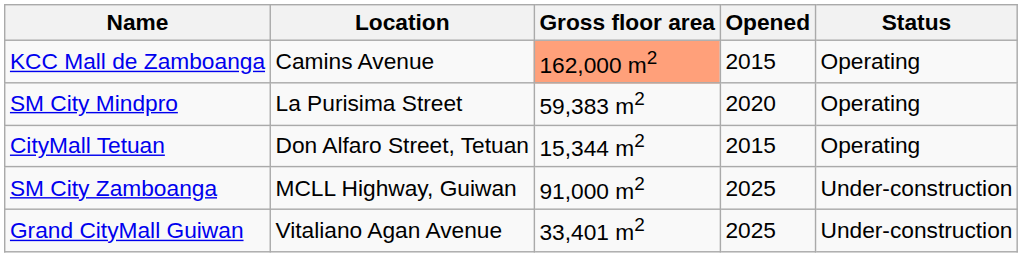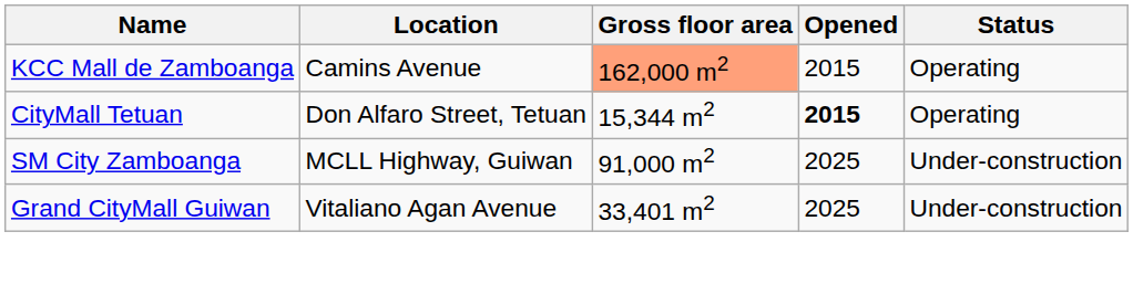- row: SM City Mindpro | La Purisima Street | 59,383 m2 | 2020 | Operating
CityMall Tetuan | Opened: normal -> bold
